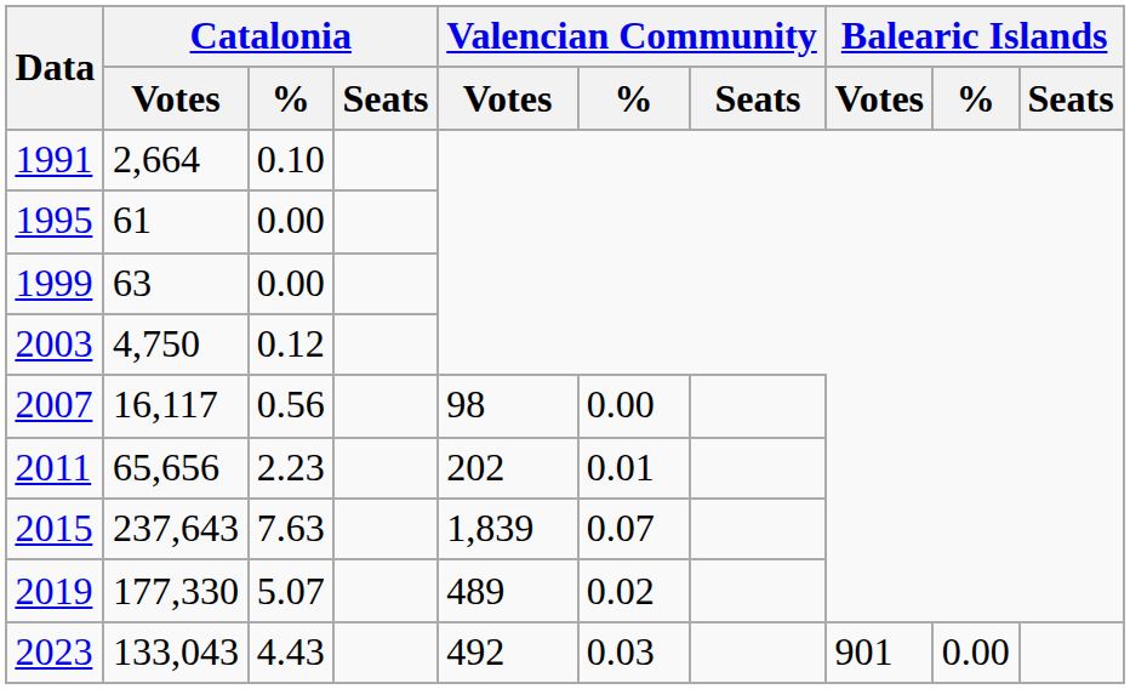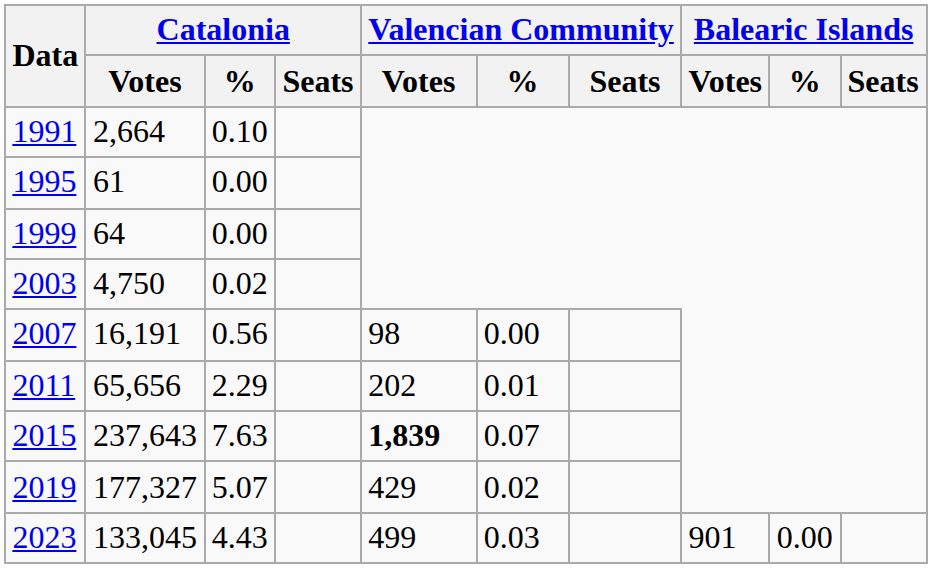1999 | Catalonia / Votes: 63 -> 64
2003 | Catalonia / %: 0.12 -> 0.02
2007 | Catalonia / Votes: 16,117 -> 16,191
2011 | Catalonia / %: 2.23 -> 2.29
2015 | Valencian Community / Votes: normal -> bold
2019 | Catalonia / Votes: 177,330 -> 177,327
2019 | Valencian Community / Votes: 489 -> 429
2023 | Catalonia / Votes: 133,043 -> 133,045
2023 | Valencian Community / Votes: 492 -> 499
